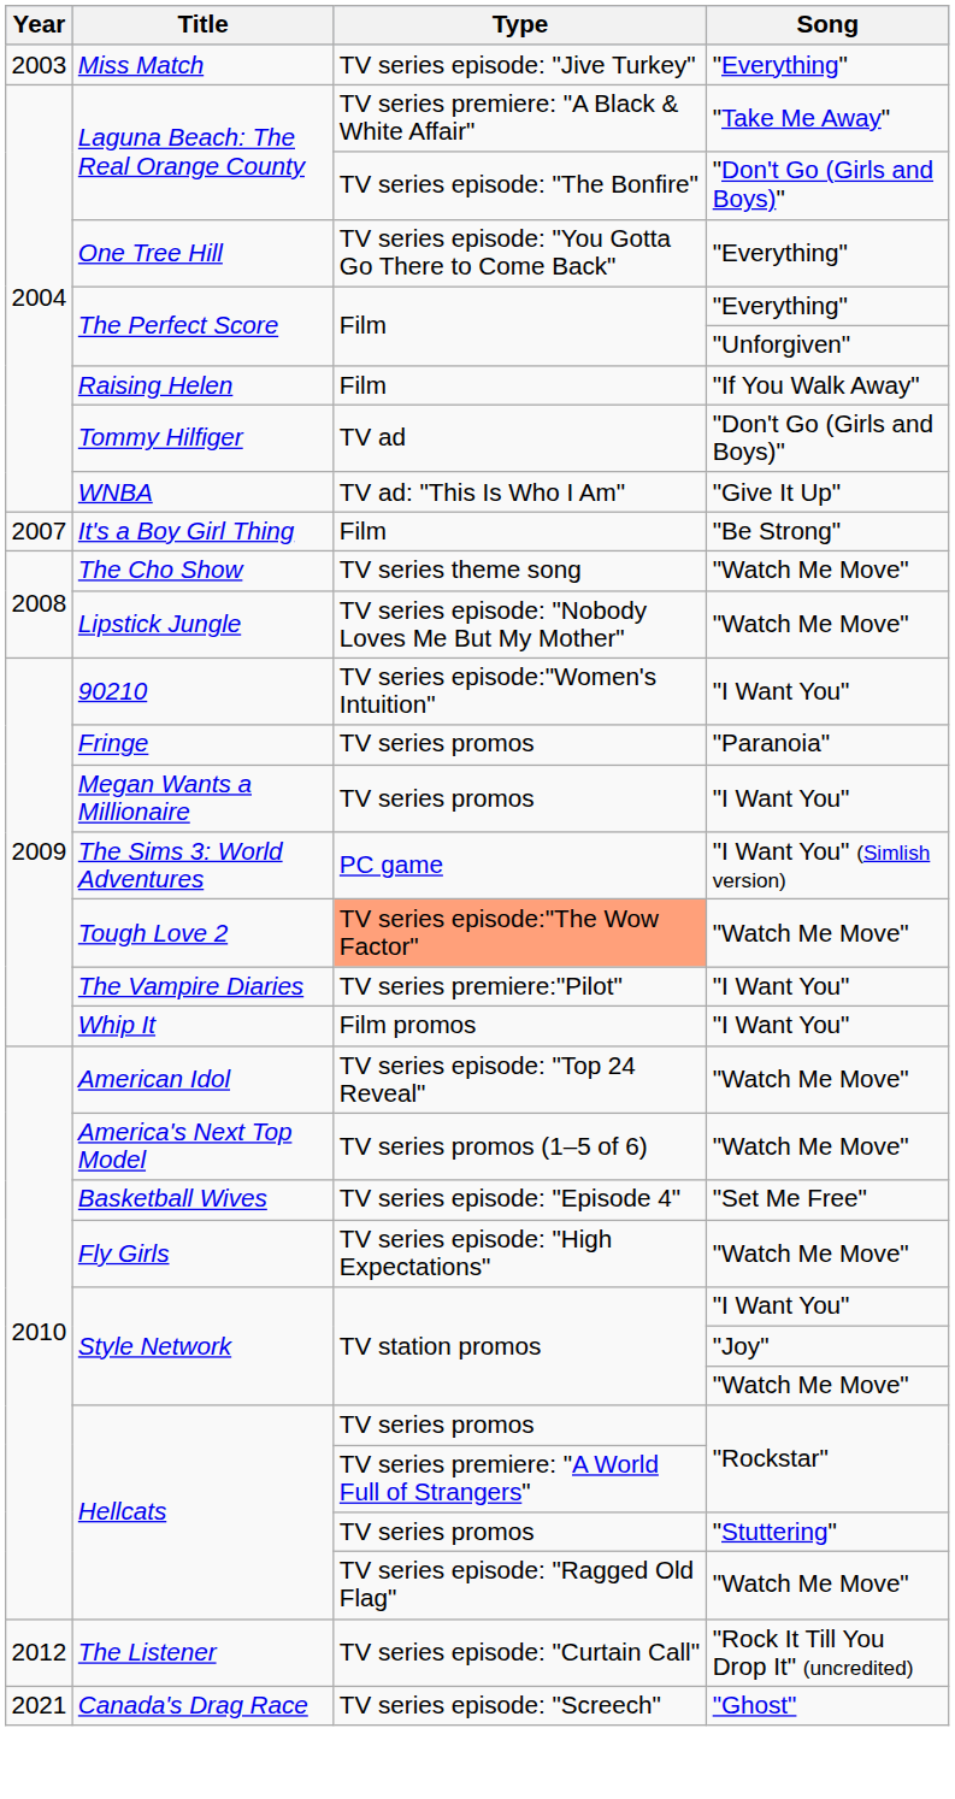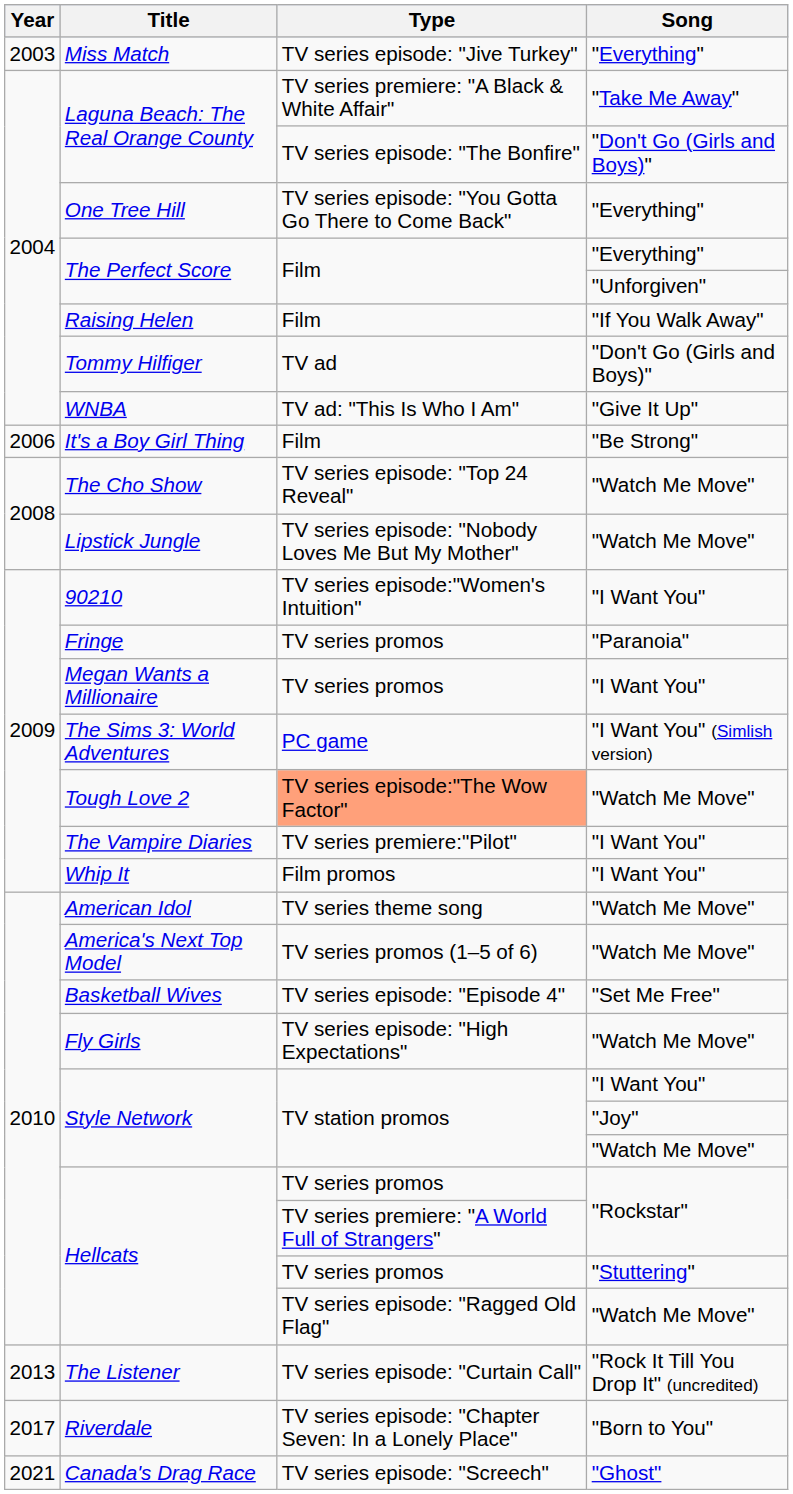It's a Boy Girl Thing | Year: 2007 -> 2006
The Cho Show | Type: TV series theme song -> TV series episode: "Top 24 Reveal"
American Idol | Type: TV series episode: "Top 24 Reveal" -> TV series theme song
The Listener | Year: 2012 -> 2013
+ row: 2017 | Riverdale | TV series episode: "Chapter Seven: In a Lonely Place" | "Born to You"
